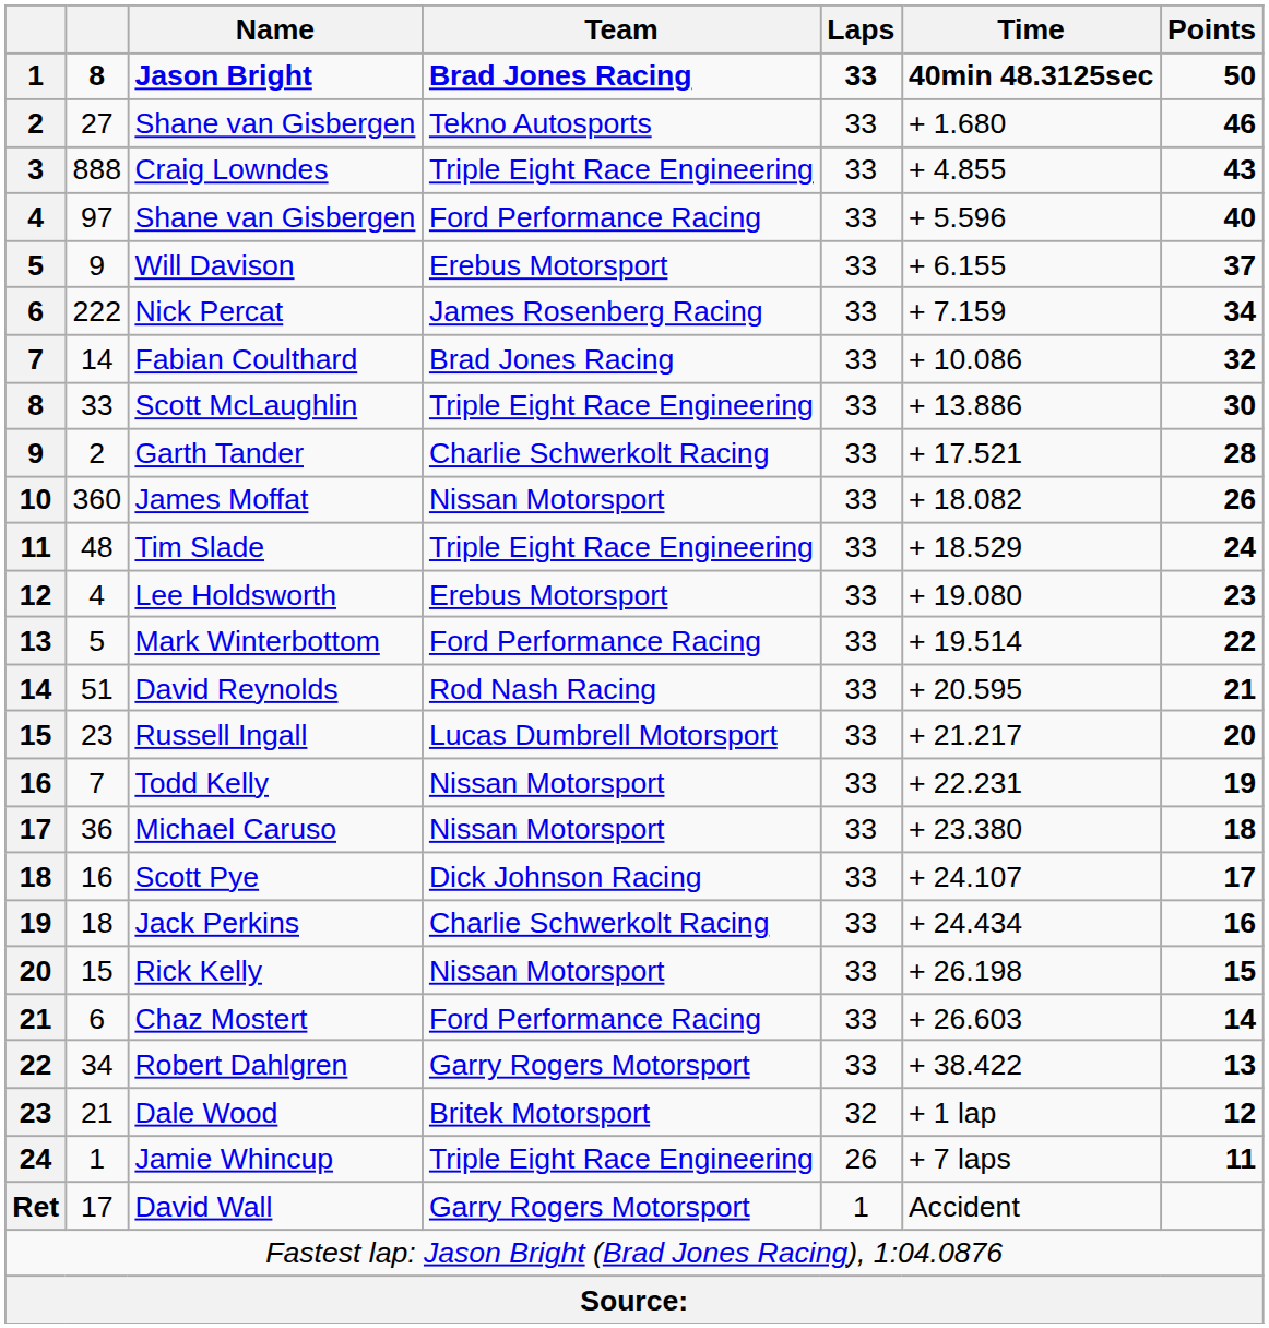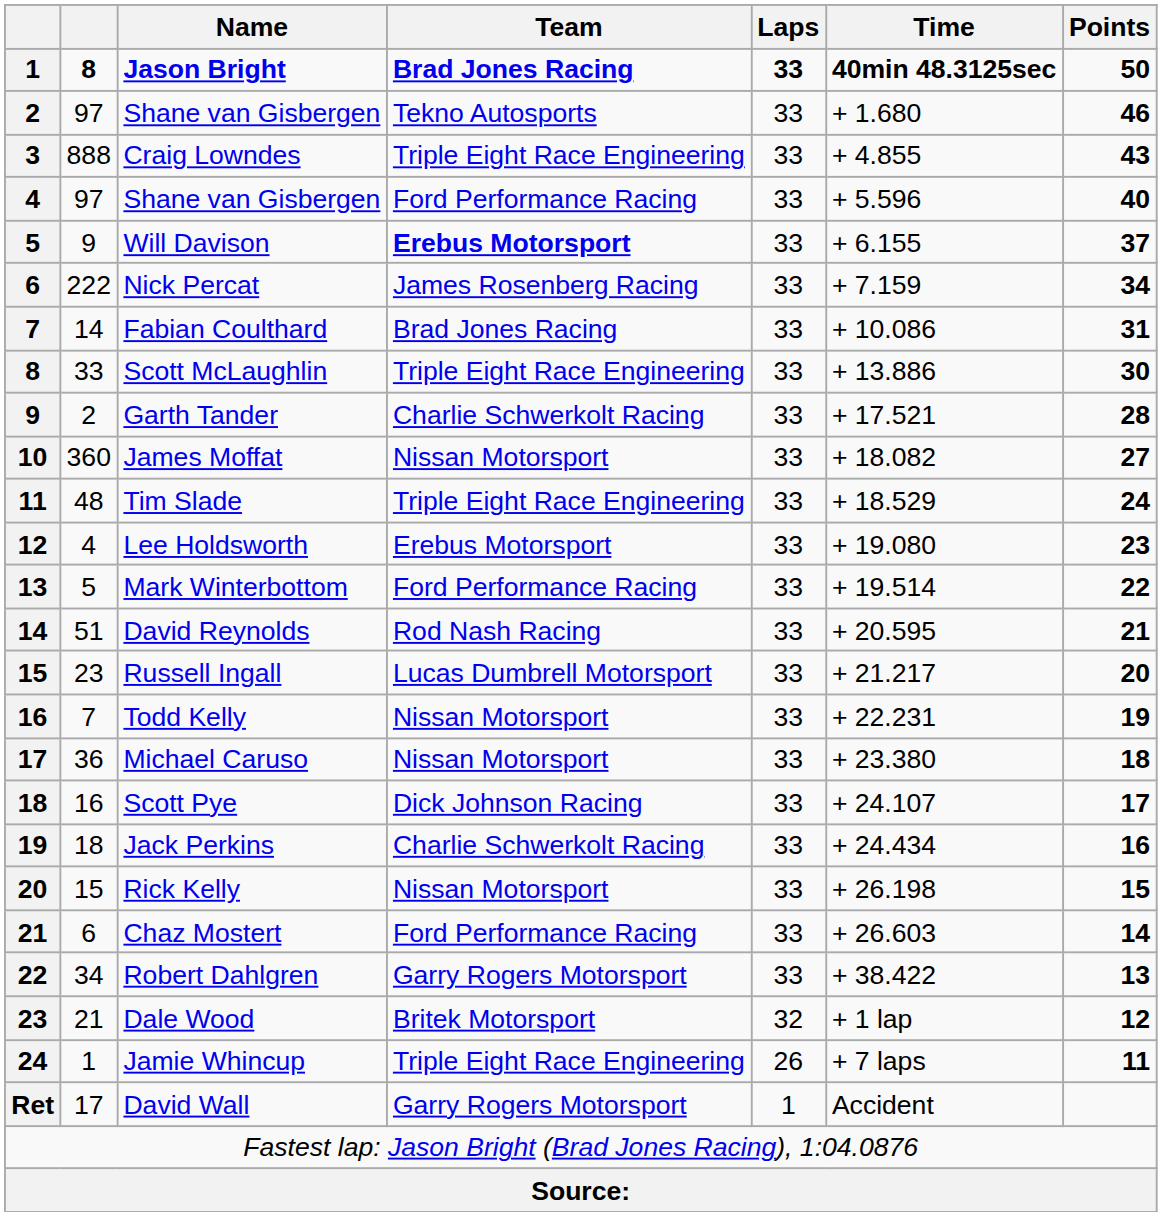2 / Shane van Gisbergen | column 2: 27 -> 97
Will Davison | Team: normal -> bold
Fabian Coulthard | Points: 32 -> 31
James Moffat | Points: 26 -> 27
